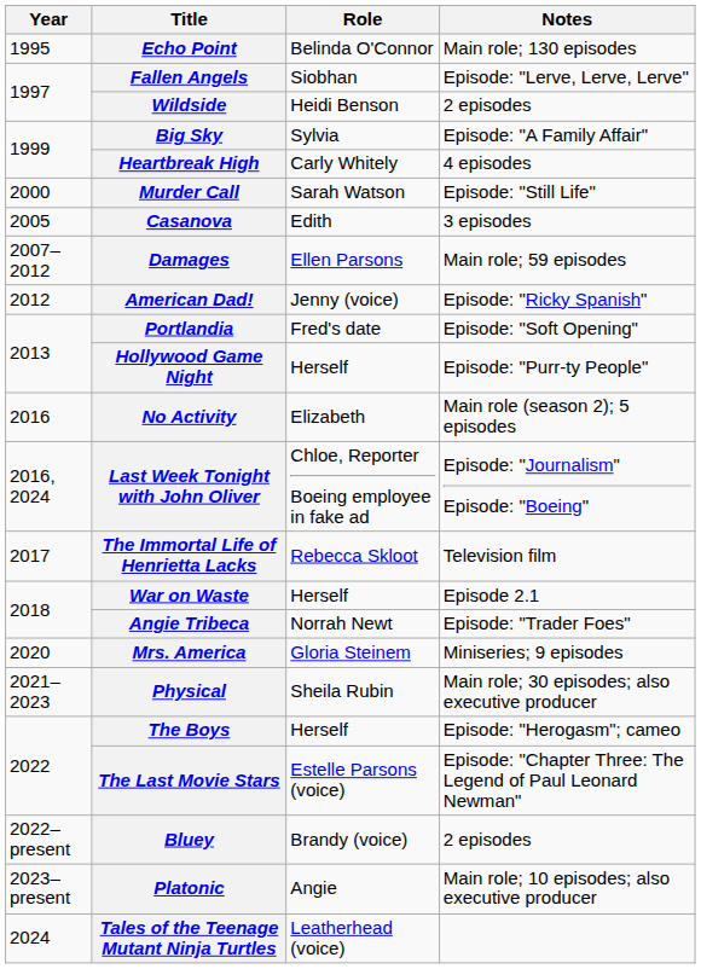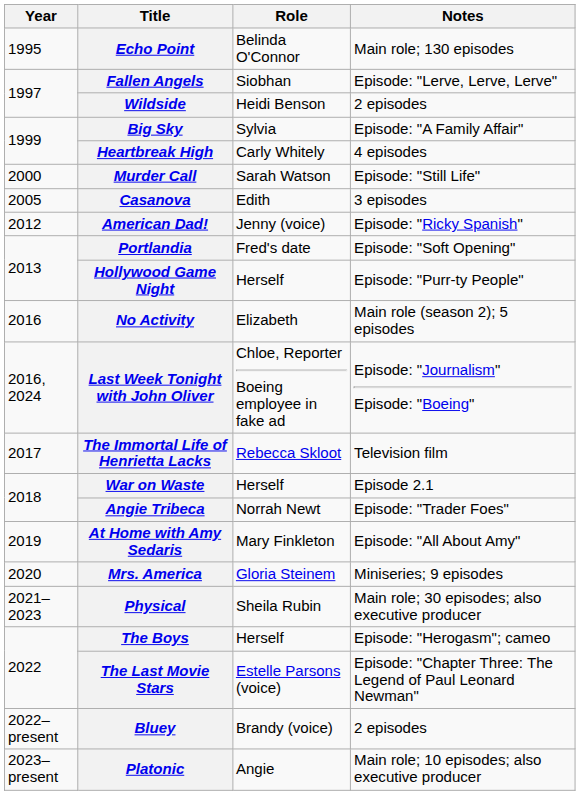- row: 2007–2012 | Damages | Ellen Parsons | Main role; 59 episodes
+ row: 2019 | At Home with Amy Sedaris | Mary Finkleton | Episode: "All About Amy"
- row: 2024 | Tales of the Teenage Mutant Ninja Turtles | Leatherhead (voice)
